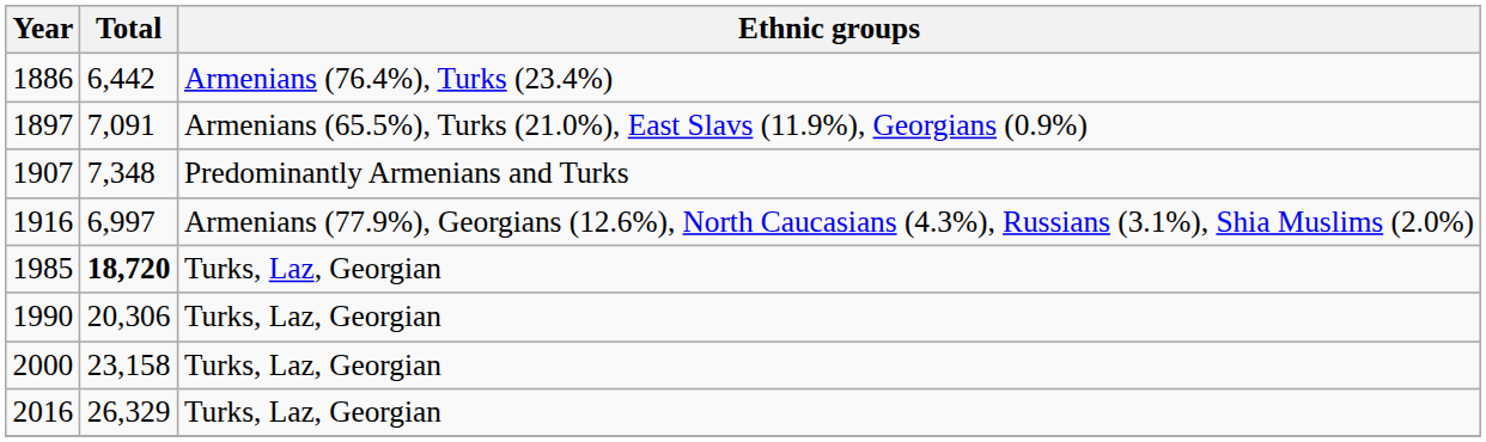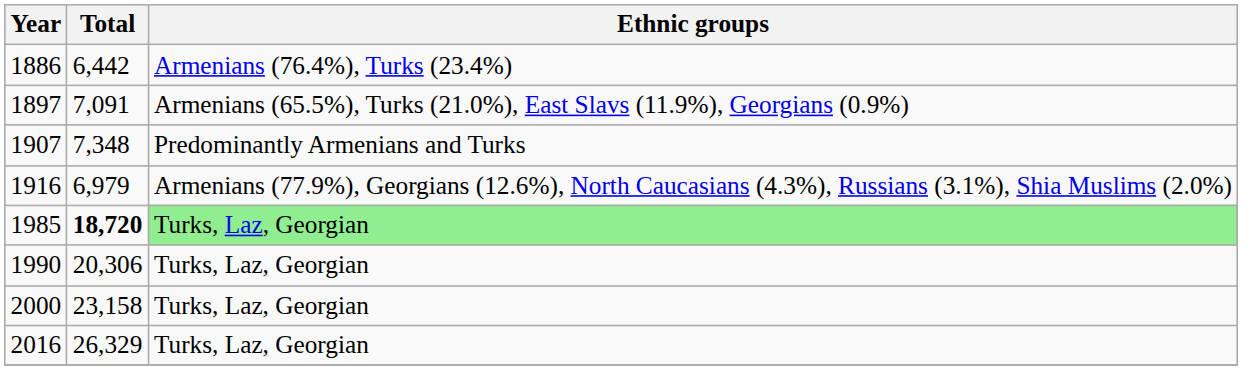1916 | Total: 6,997 -> 6,979
1985 | Ethnic groups: no background -> lightgreen background
